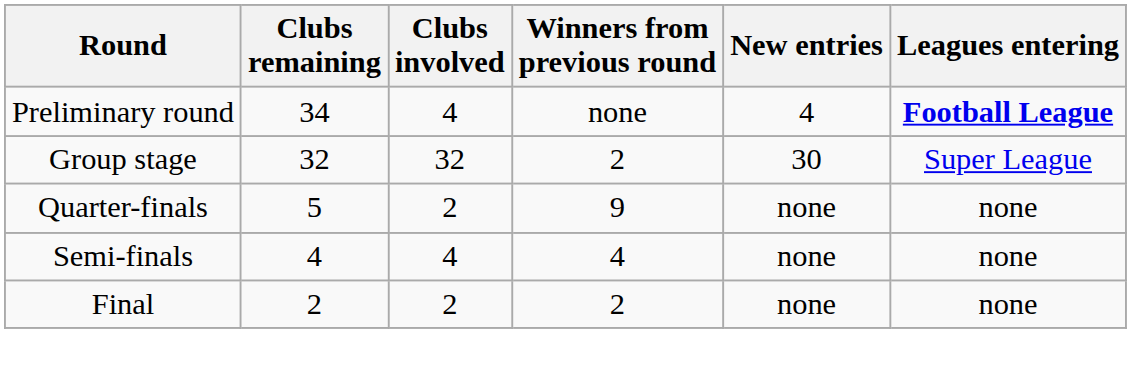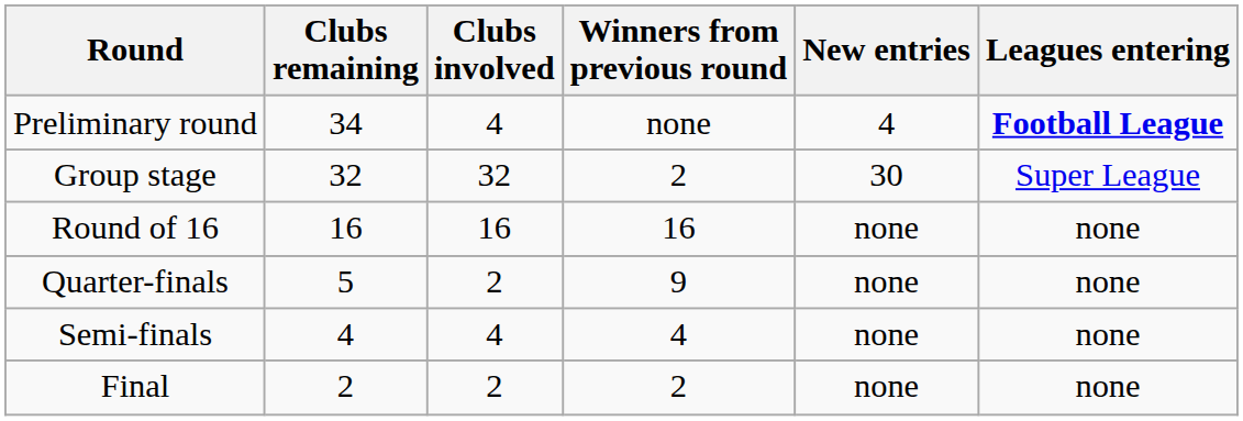+ row: Round of 16 | 16 | 16 | 16 | none | none
